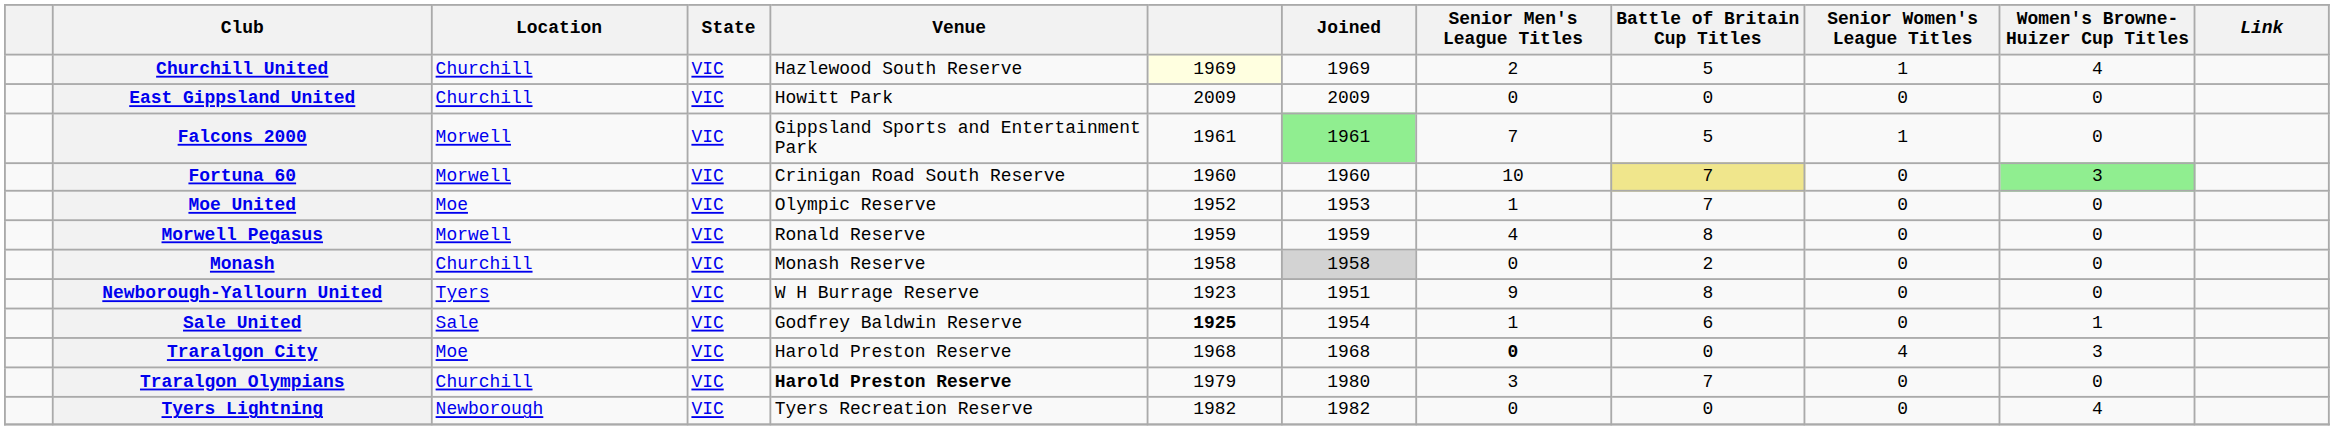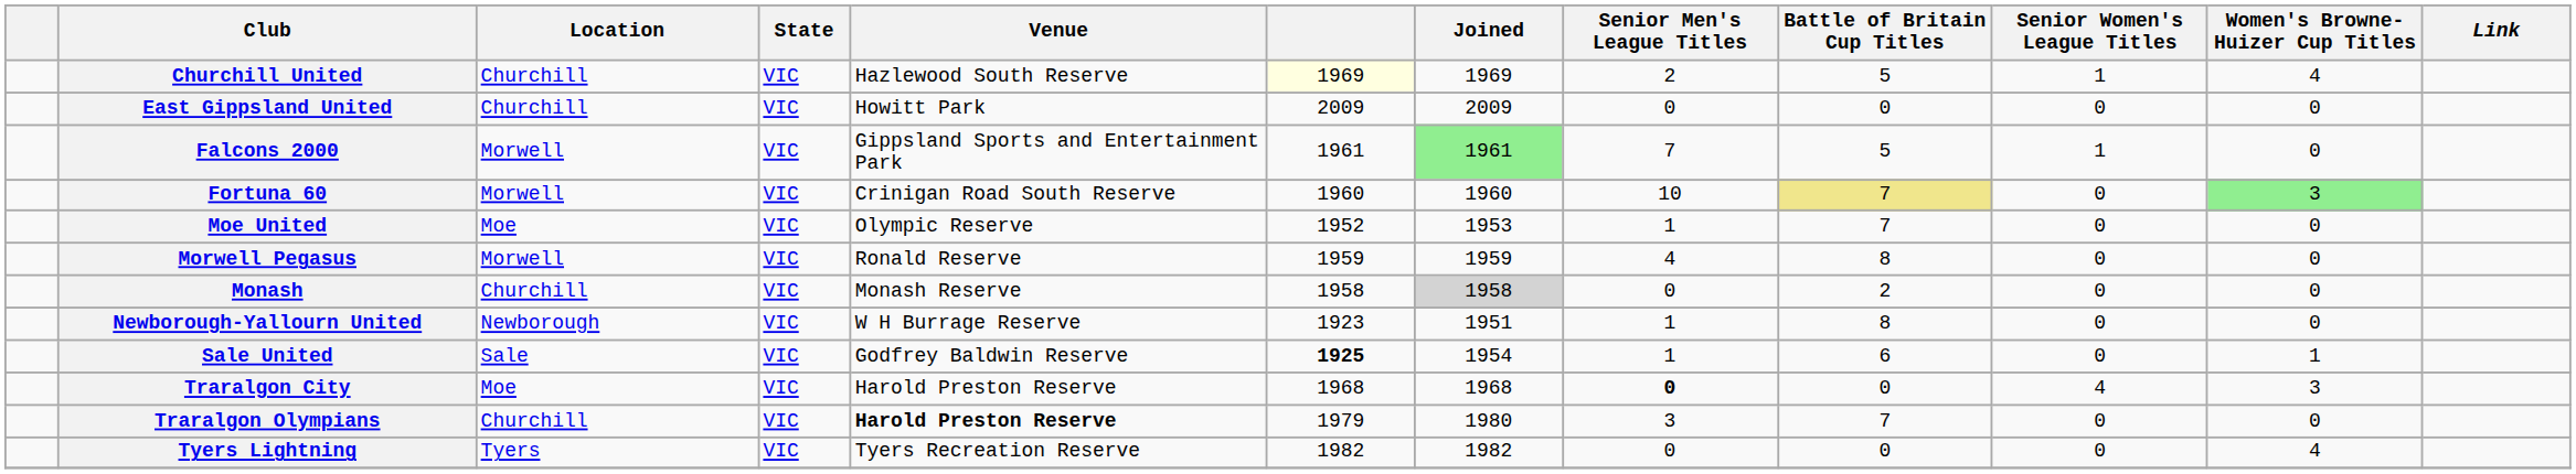Newborough-Yallourn United | Location: Tyers -> Newborough
Newborough-Yallourn United | Senior Men's League Titles: 9 -> 1
Tyers Lightning | Location: Newborough -> Tyers
